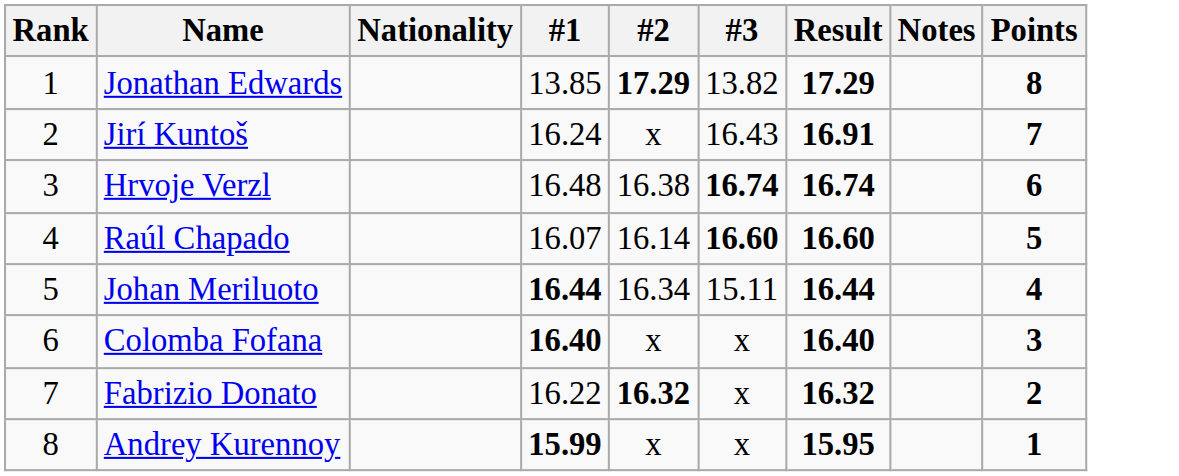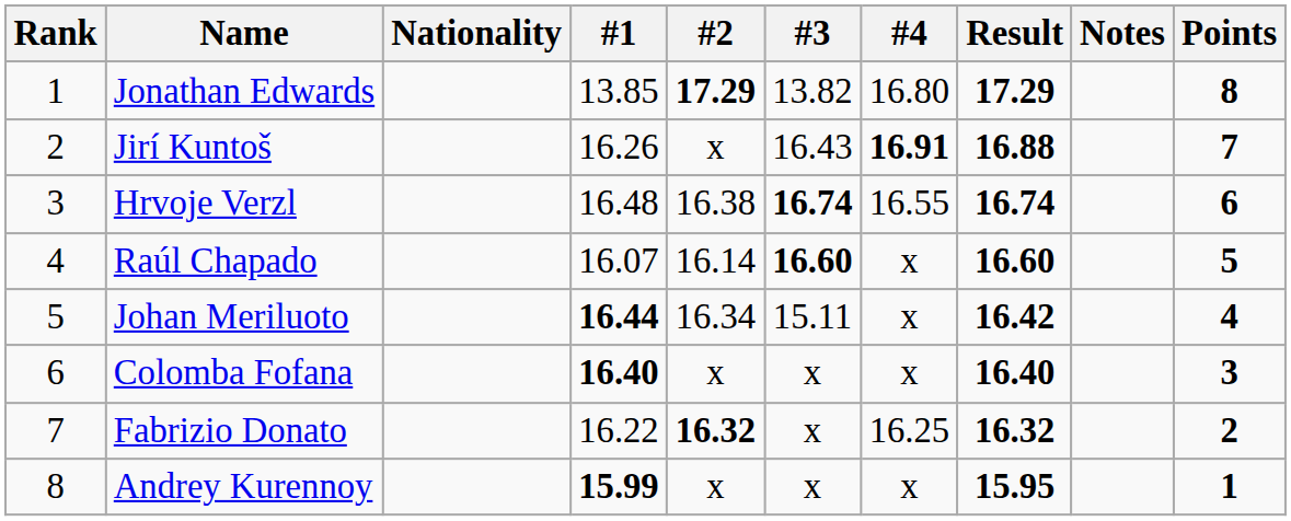+ column: #4 | 16.80 | 16.91 | 16.55 | x | x | x | 16.25 | x
Jirí Kuntoš | #1: 16.24 -> 16.26
Jirí Kuntoš | Result: 16.91 -> 16.88
Johan Meriluoto | Result: 16.44 -> 16.42
